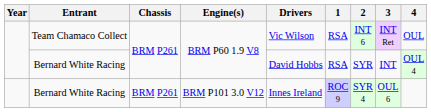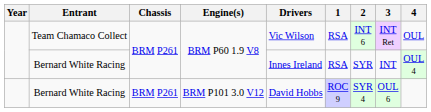Bernard White Racing / BRM P60 1.9 V8 | Drivers: David Hobbs -> Innes Ireland
Bernard White Racing / BRM P101 3.0 V12 | Drivers: Innes Ireland -> David Hobbs
